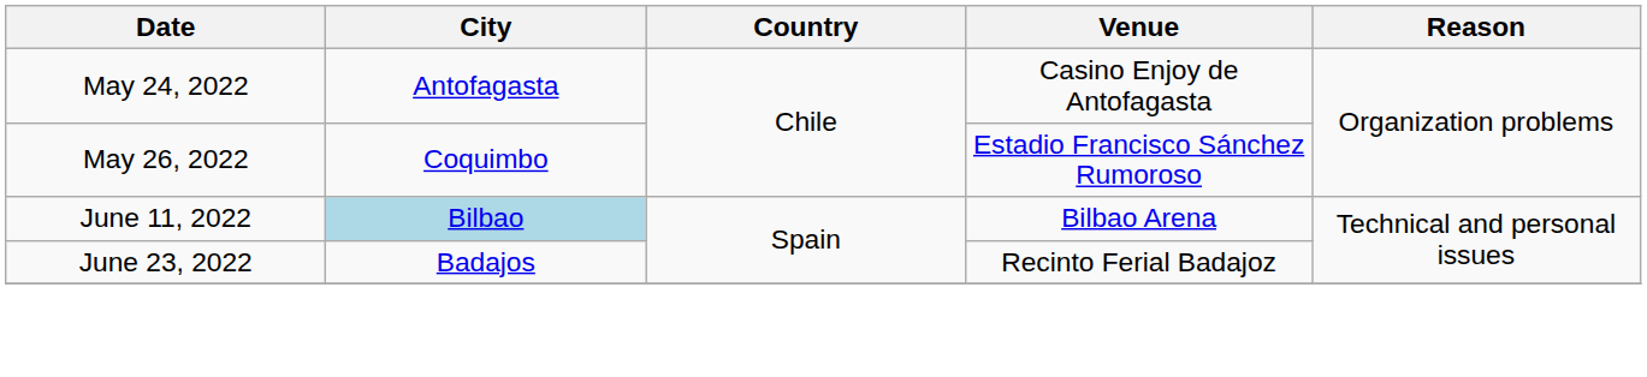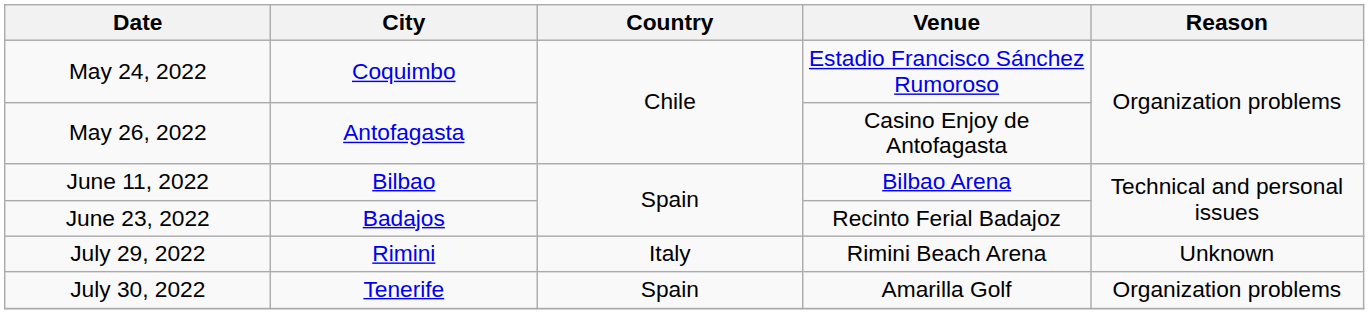May 24, 2022 | City: Antofagasta -> Coquimbo
May 24, 2022 | Venue: Casino Enjoy de Antofagasta -> Estadio Francisco Sánchez Rumoroso
May 26, 2022 | City: Coquimbo -> Antofagasta
May 26, 2022 | Venue: Estadio Francisco Sánchez Rumoroso -> Casino Enjoy de Antofagasta
June 11, 2022 | City: lightblue background -> no background
+ row: July 29, 2022 | Rimini | Italy | Rimini Beach Arena | Unknown
+ row: July 30, 2022 | Tenerife | Spain | Amarilla Golf | Organization problems
